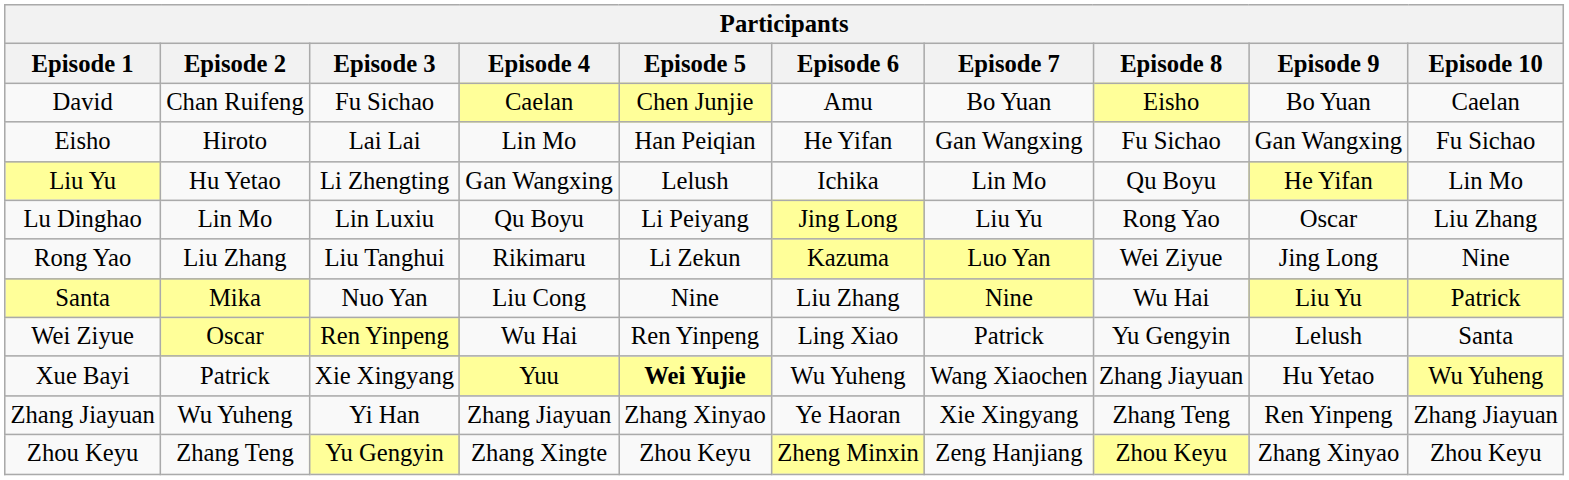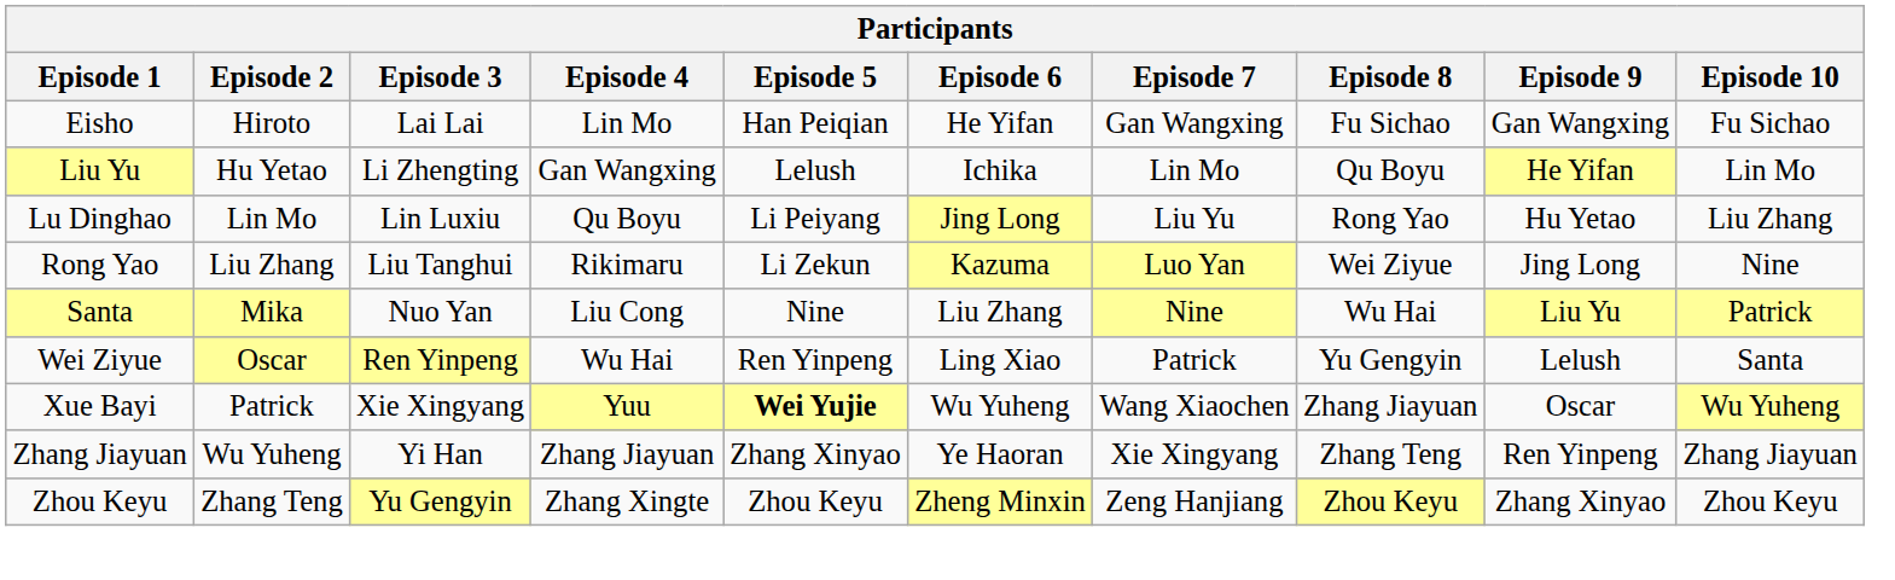- row: David | Chan Ruifeng | Fu Sichao | Caelan | Chen Junjie | Amu | Bo Yuan | Eisho | Bo Yuan | Caelan
Lu Dinghao | Episode 9: Oscar -> Hu Yetao
Xue Bayi | Episode 9: Hu Yetao -> Oscar
